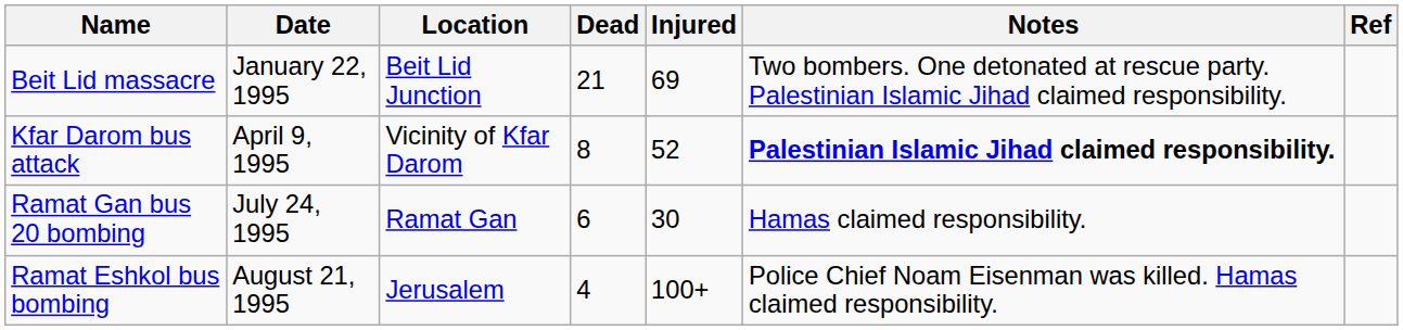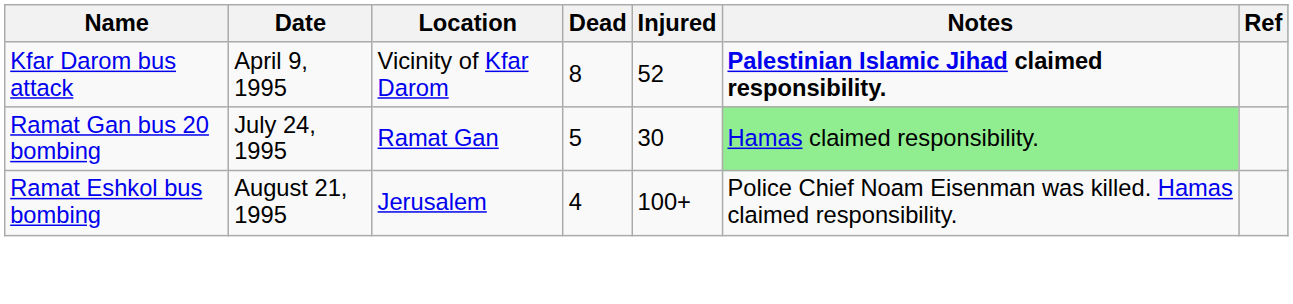- row: Beit Lid massacre | January 22, 1995 | Beit Lid Junction | 21 | 69 | Two bombers. One detonated at rescue party. Palestinian Islamic Jihad claimed responsibility.
Ramat Gan bus 20 bombing | Dead: 6 -> 5
Ramat Gan bus 20 bombing | Notes: no background -> lightgreen background
